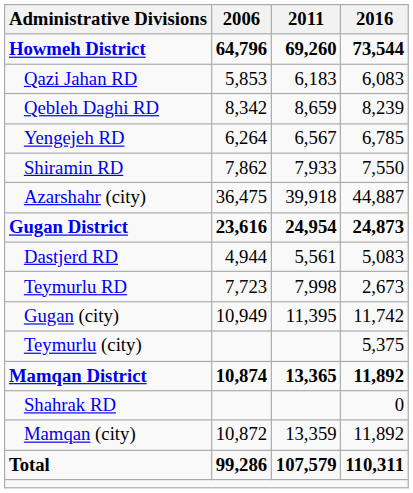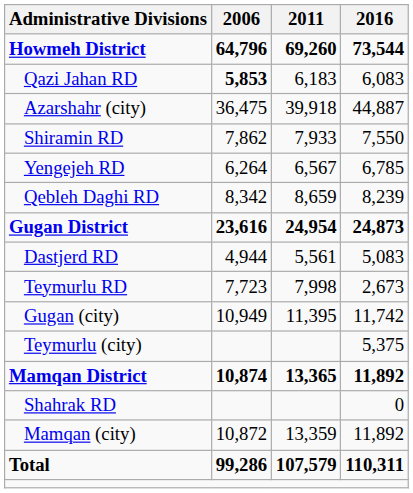Qazi Jahan RD | 2006: normal -> bold
rows swapped: Qebleh Daghi RD <-> Azarshahr (city)
rows swapped: Shiramin RD <-> Yengejeh RD
